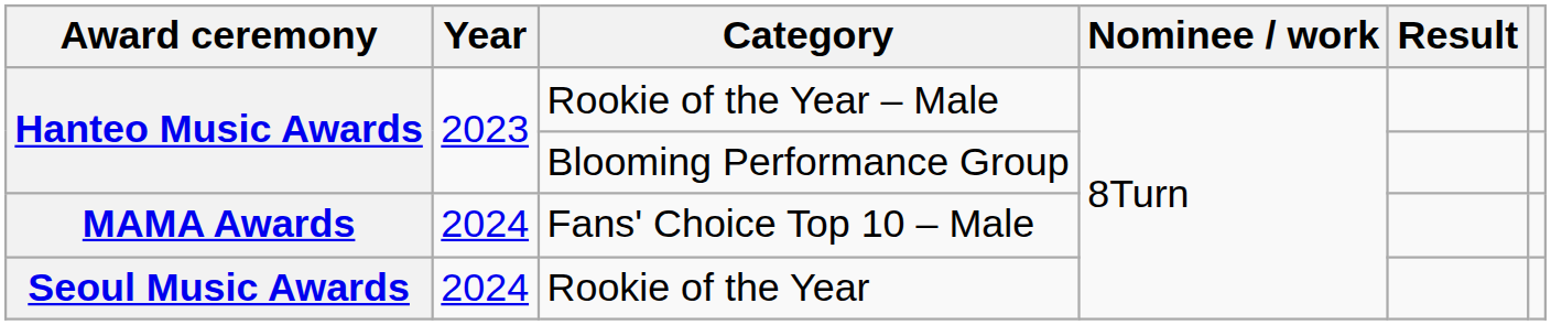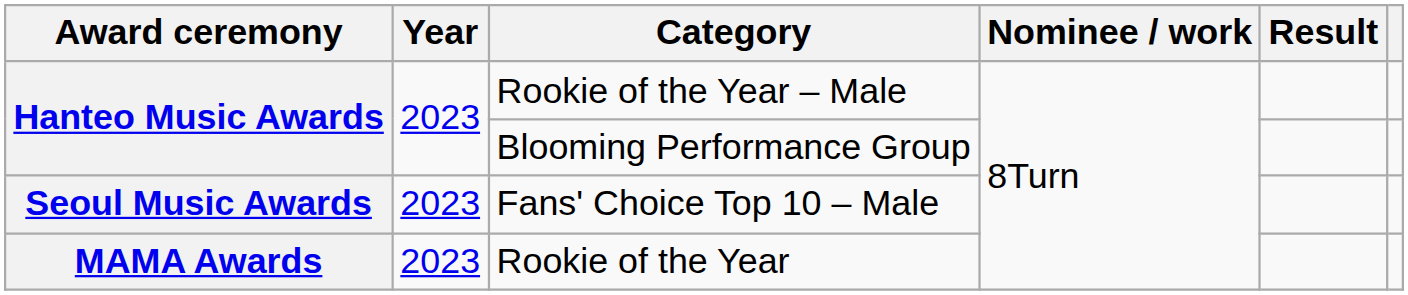Fans' Choice Top 10 – Male | Award ceremony: MAMA Awards -> Seoul Music Awards
Fans' Choice Top 10 – Male | Year: 2024 -> 2023
Rookie of the Year | Award ceremony: Seoul Music Awards -> MAMA Awards
Rookie of the Year | Year: 2024 -> 2023
